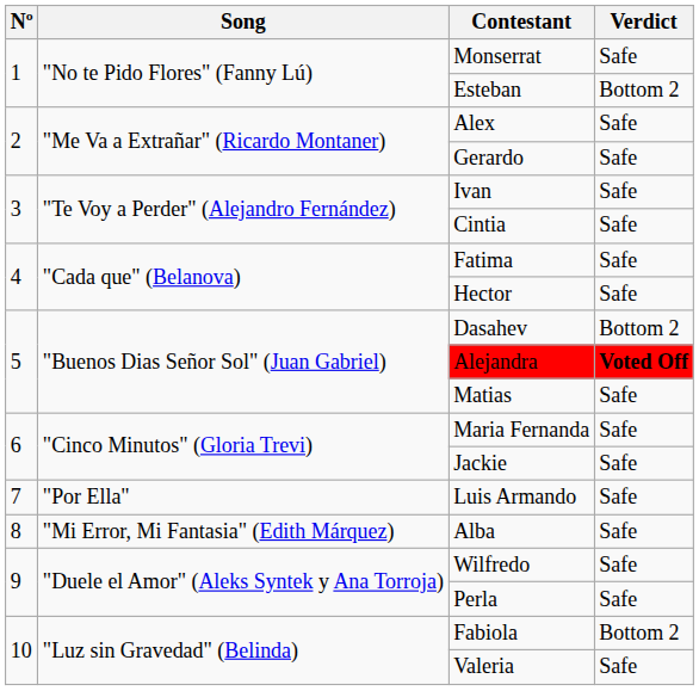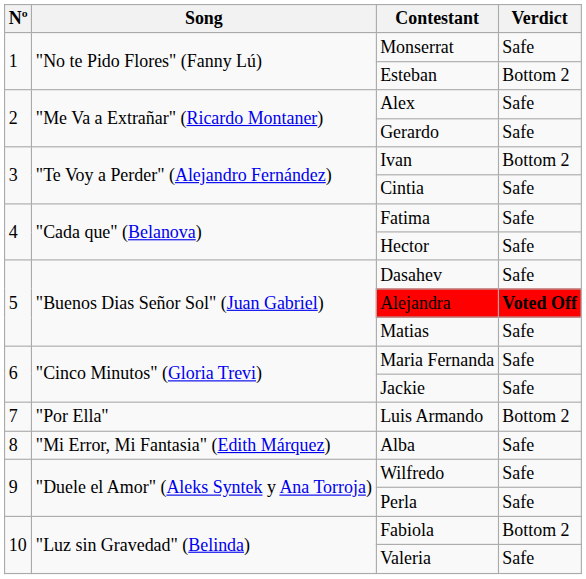Ivan | Verdict: Safe -> Bottom 2
Dasahev | Verdict: Bottom 2 -> Safe
Luis Armando | Verdict: Safe -> Bottom 2
